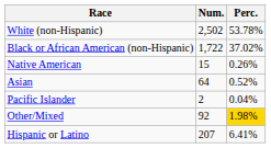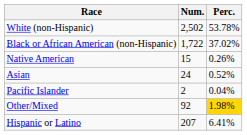Asian | Num.: 64 -> 24
